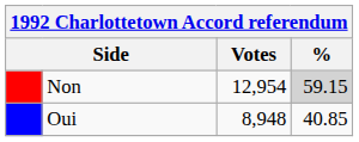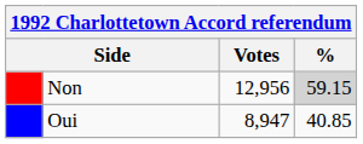Non | Votes: 12,954 -> 12,956
Oui | Votes: 8,948 -> 8,947
